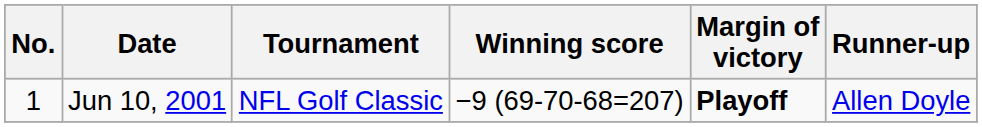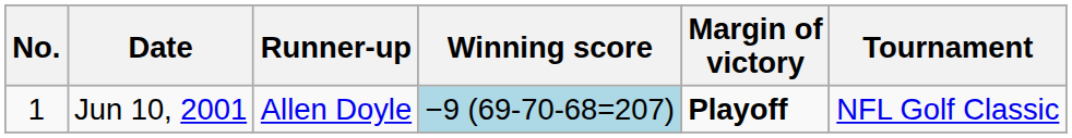columns swapped: Tournament <-> Runner-up
Jun 10, 2001 | Winning score: no background -> lightblue background
